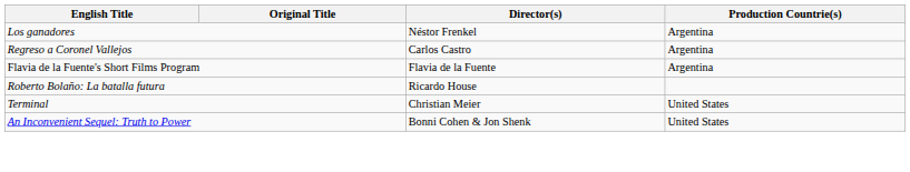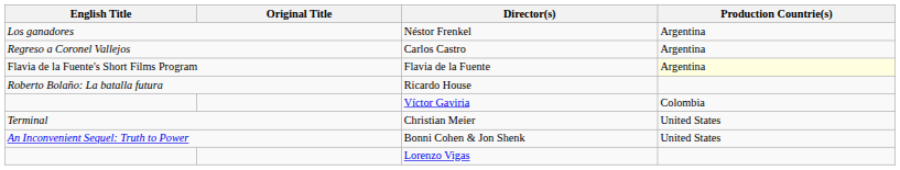Flavia de la Fuente | Production Countrie(s): no background -> lightyellow background
+ row: Víctor Gaviria | Colombia
+ row: Lorenzo Vigas
